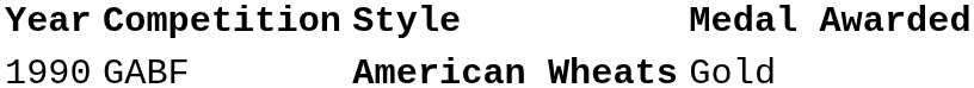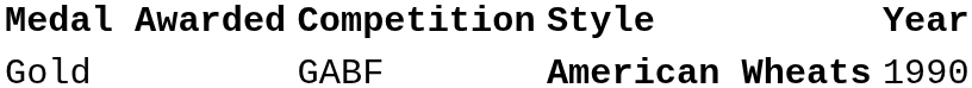columns swapped: Year <-> Medal Awarded
